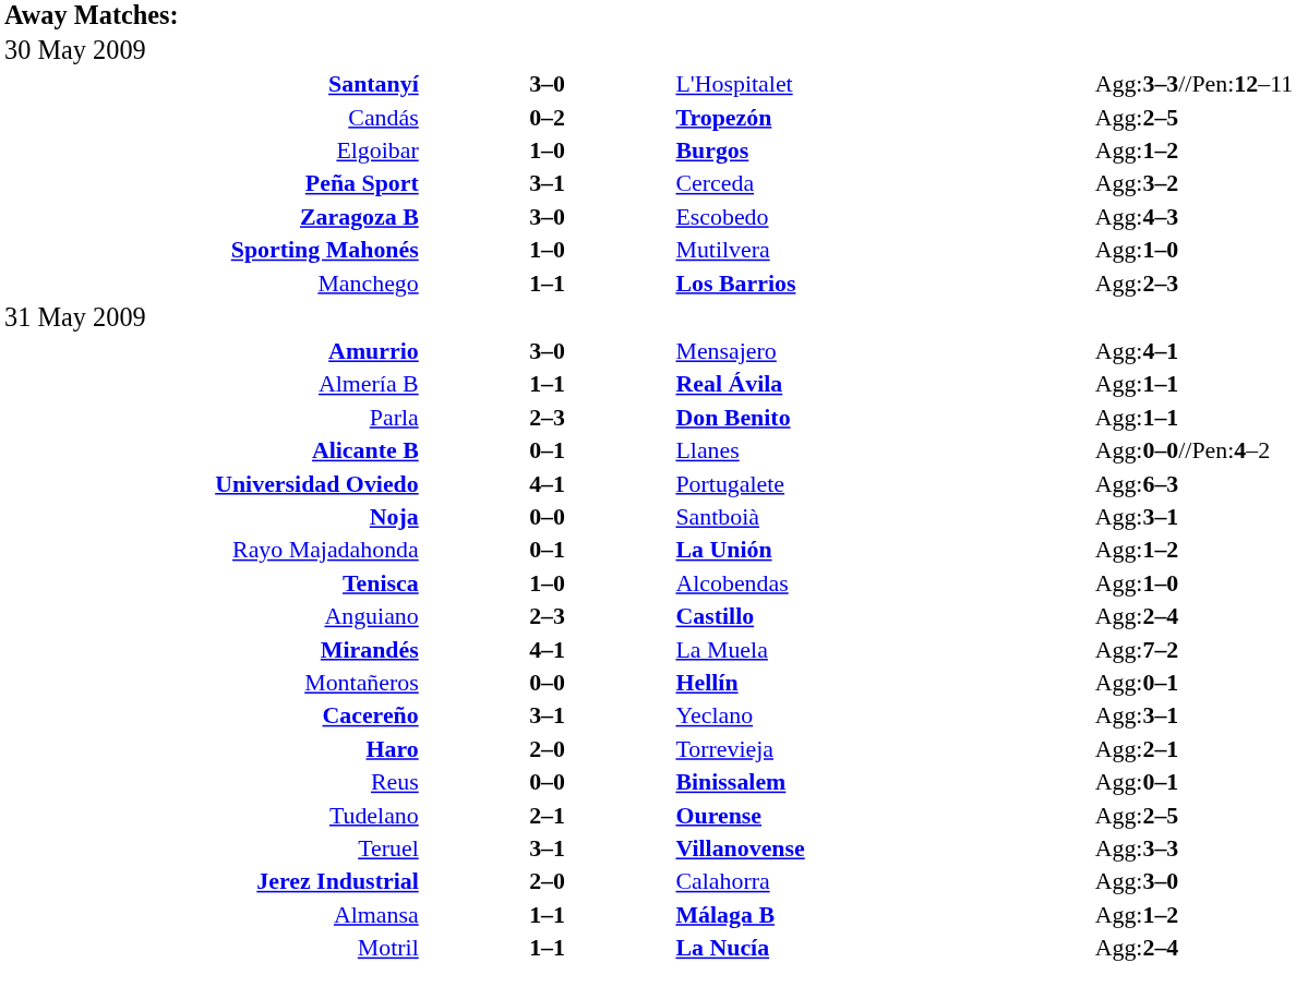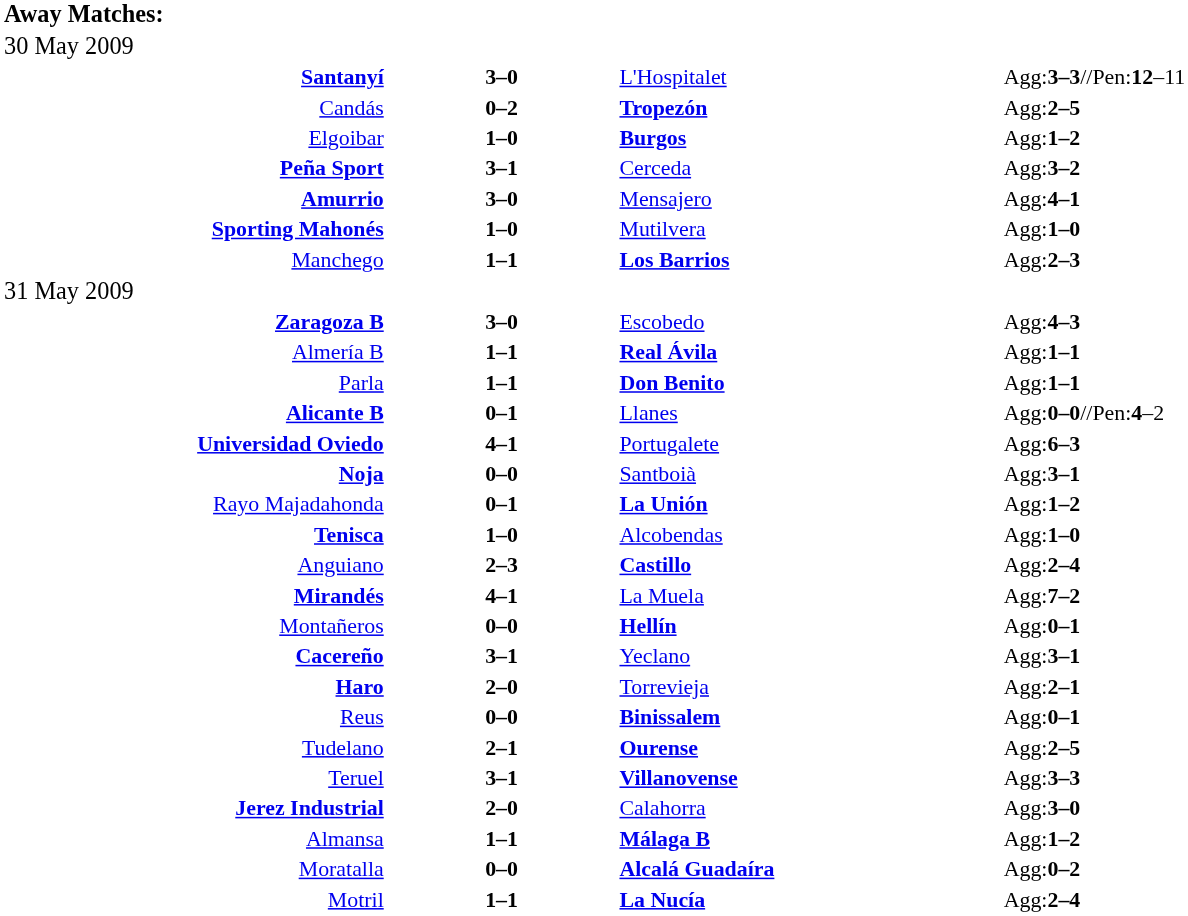rows swapped: Amurrio <-> Zaragoza B
Parla | column 2: 2–3 -> 1–1
+ row: Moratalla | 0–0 | Alcalá Guadaíra | Agg:0–2
